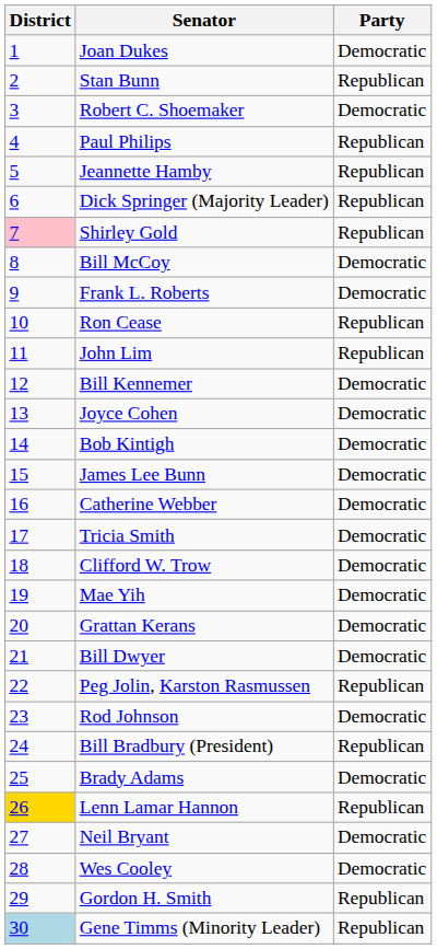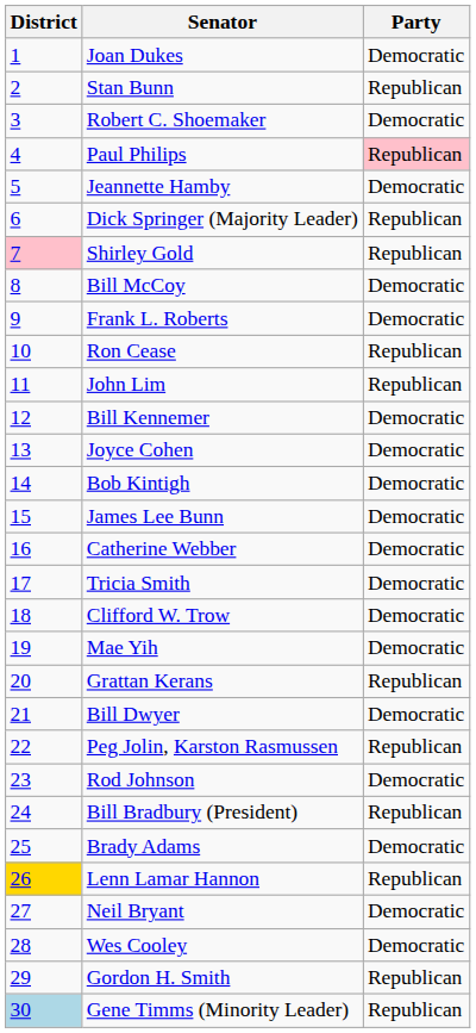Paul Philips | Party: no background -> pink background
Jeannette Hamby | Party: Republican -> Democratic
Grattan Kerans | Party: Democratic -> Republican
